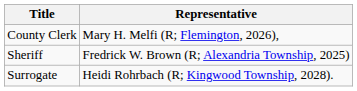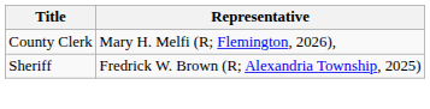- row: Surrogate | Heidi Rohrbach (R; Kingwood Township, 2028).
